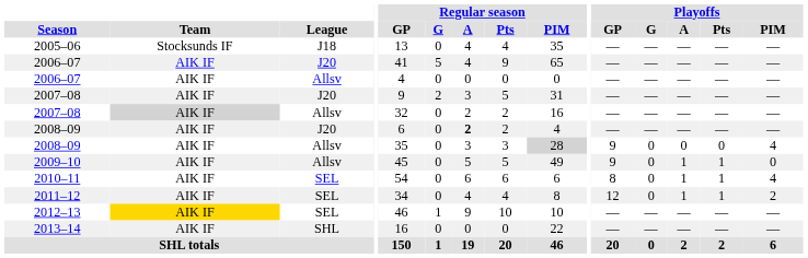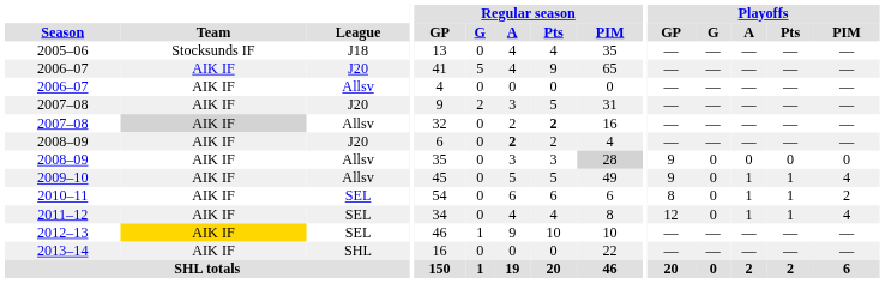2007–08 / Allsv | Regular season / Pts: normal -> bold
2008–09 / Allsv | Playoffs / PIM: 4 -> 0
2009–10 | Playoffs / PIM: 0 -> 4
2010–11 | Playoffs / PIM: 4 -> 2
2011–12 | Playoffs / PIM: 2 -> 4
